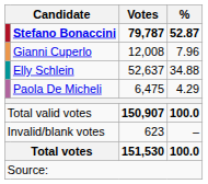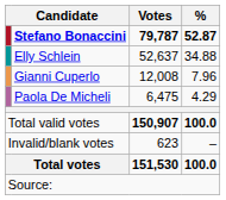rows swapped: Elly Schlein <-> Gianni Cuperlo
